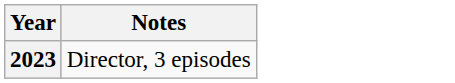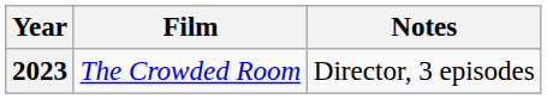+ column: Film | The Crowded Room
